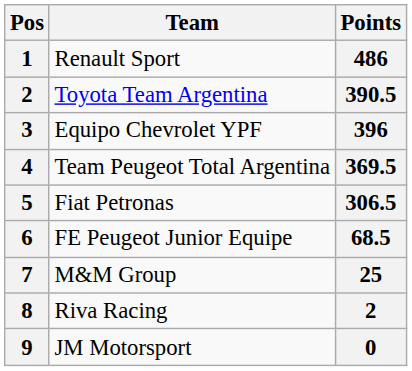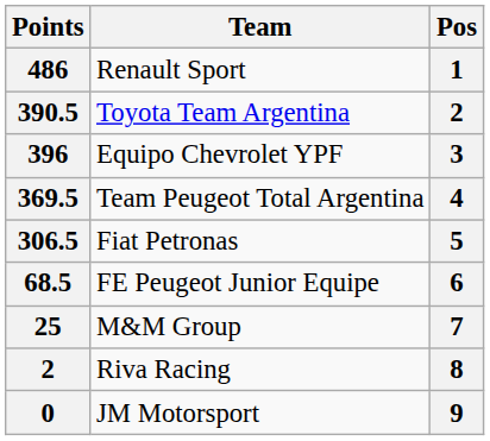columns swapped: Pos <-> Points
